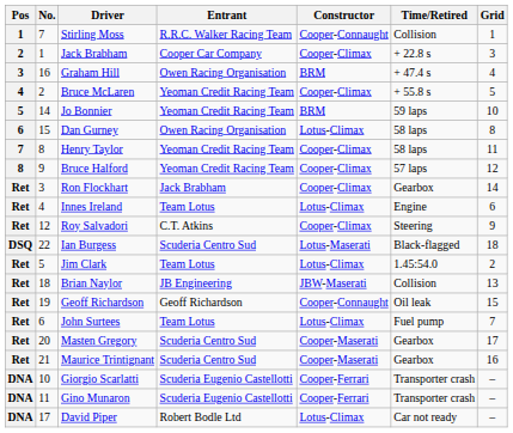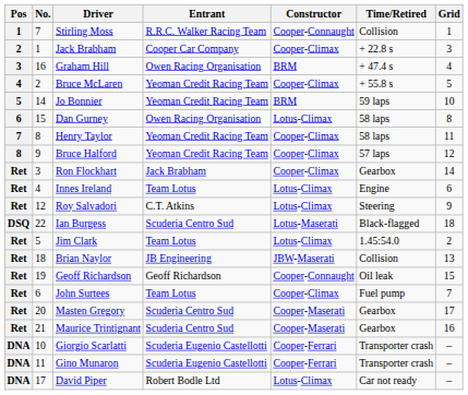Roy Salvadori | Constructor: Cooper-Climax -> Lotus-Climax
John Surtees | Constructor: Lotus-Climax -> Cooper-Climax
